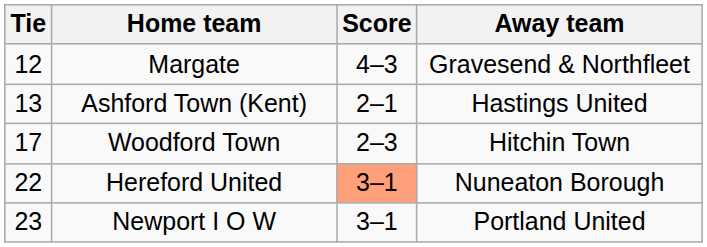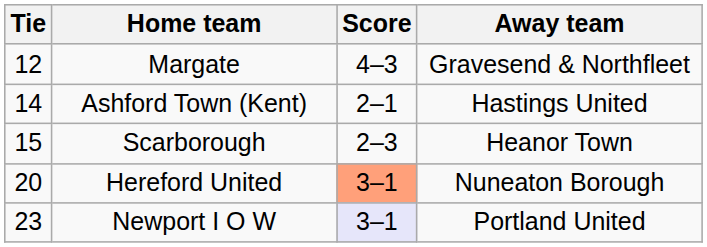Ashford Town (Kent) | Tie: 13 -> 14
+ row: 15 | Scarborough | 2–3 | Heanor Town
- row: 17 | Woodford Town | 2–3 | Hitchin Town
Hereford United | Tie: 22 -> 20
Newport I O W | Score: no background -> lavender background
